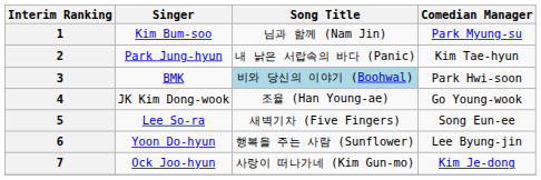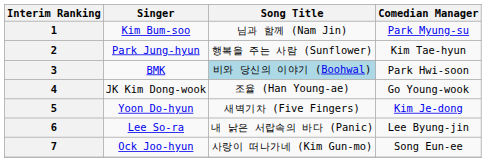2 | Song Title: 내 낡은 서랍속의 바다 (Panic) -> 행복을 주는 사람 (Sunflower)
5 | Singer: Lee So-ra -> Yoon Do-hyun
5 | Comedian Manager: Song Eun-ee -> Kim Je-dong
6 | Singer: Yoon Do-hyun -> Lee So-ra
6 | Song Title: 행복을 주는 사람 (Sunflower) -> 내 낡은 서랍속의 바다 (Panic)
7 | Comedian Manager: Kim Je-dong -> Song Eun-ee
